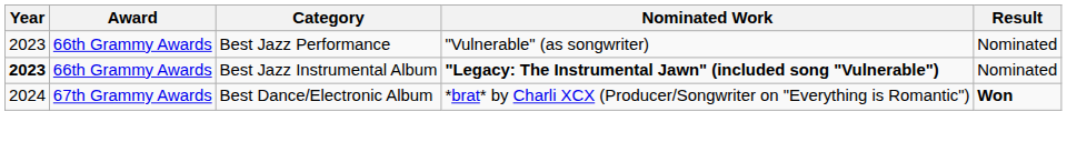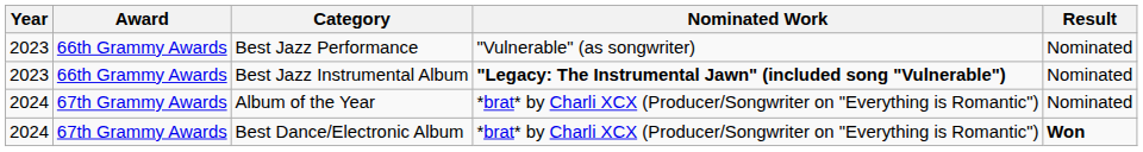Best Jazz Instrumental Album | Year: bold -> normal
+ row: 2024 | 67th Grammy Awards | Album of the Year | *brat* by Charli XCX (Producer/Songwriter on "Everything is Romantic") | Nominated
